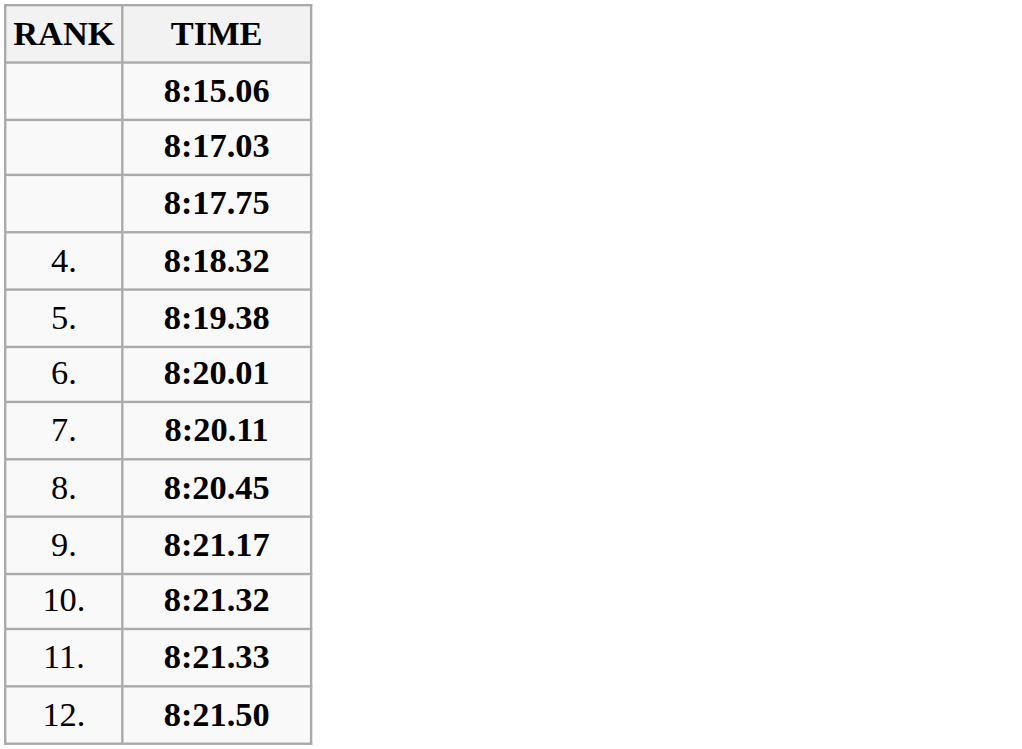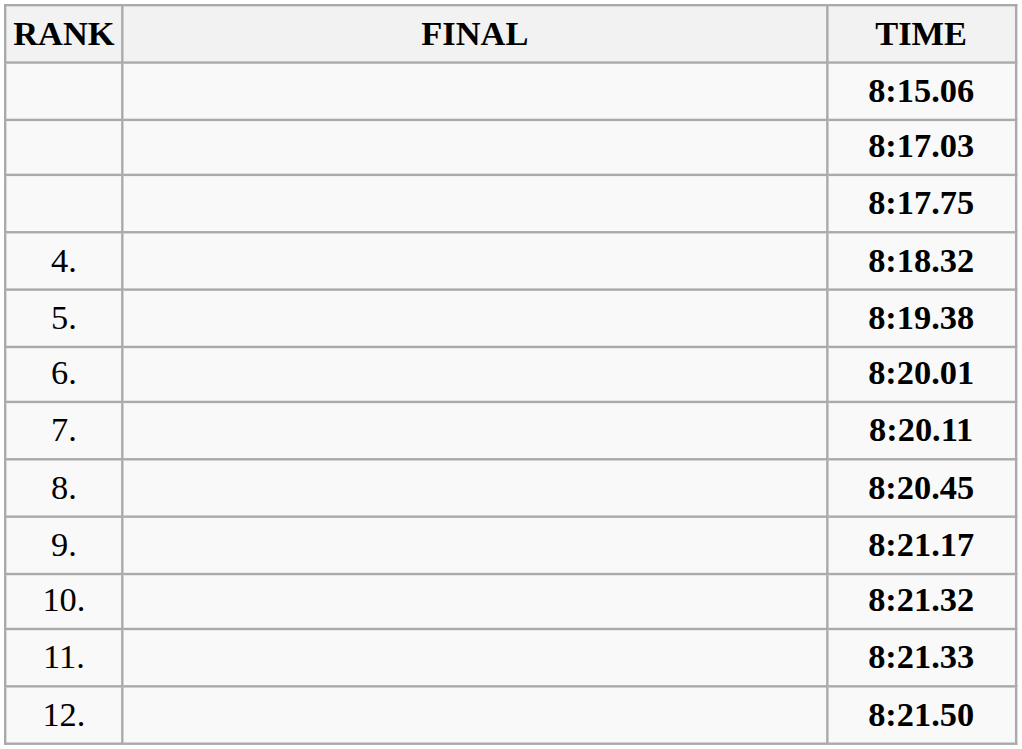+ column: FINAL
